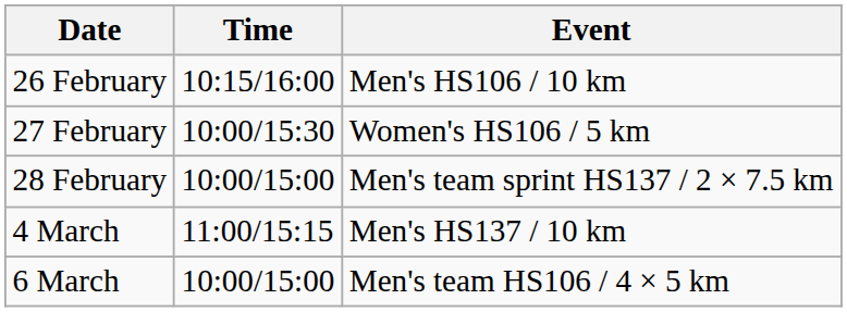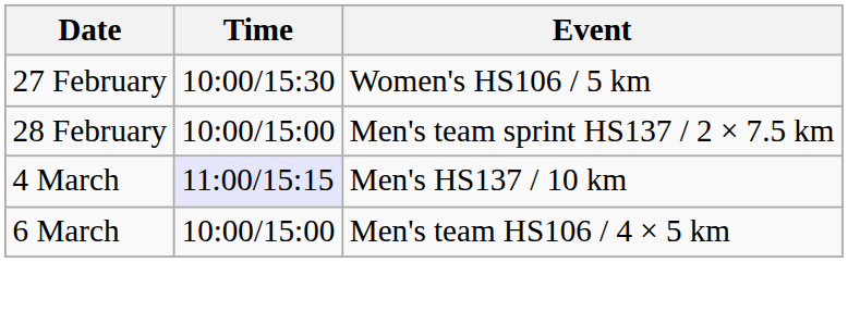- row: 26 February | 10:15/16:00 | Men's HS106 / 10 km
4 March | Time: no background -> lavender background
